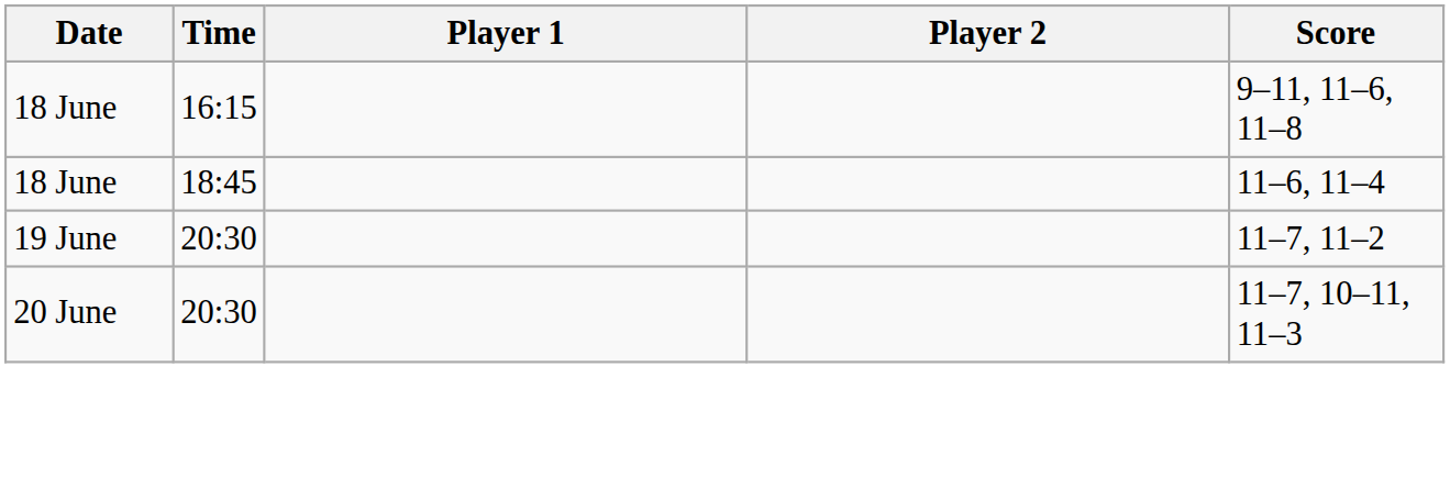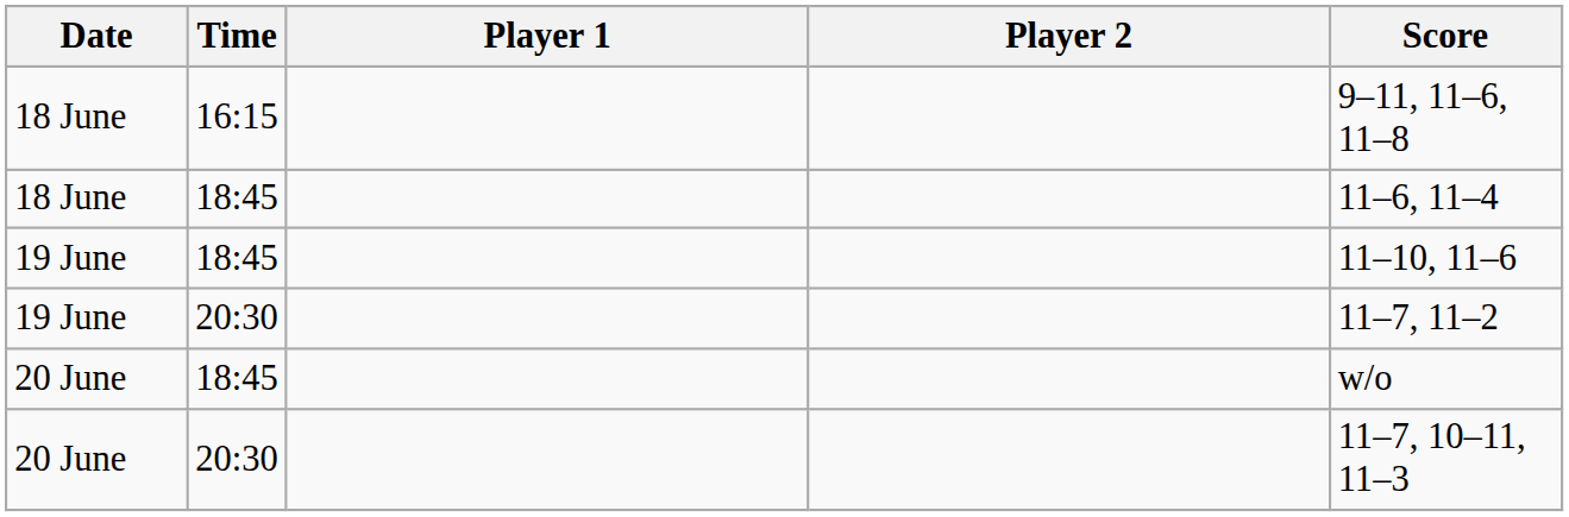+ row: 19 June | 18:45 | 11–10, 11–6
+ row: 20 June | 18:45 | w/o
